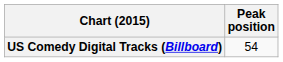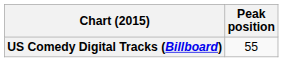US Comedy Digital Tracks (Billboard) | Peak position: 54 -> 55
